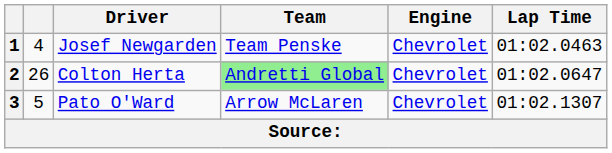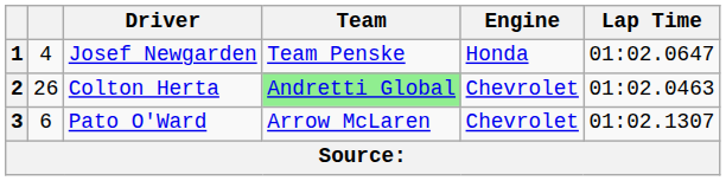Josef Newgarden | Engine: Chevrolet -> Honda
Josef Newgarden | Lap Time: 01:02.0463 -> 01:02.0647
Colton Herta | Lap Time: 01:02.0647 -> 01:02.0463
Pato O'Ward | column 2: 5 -> 6
